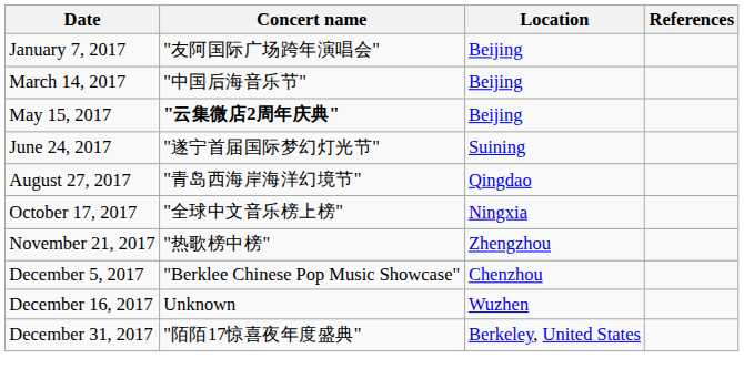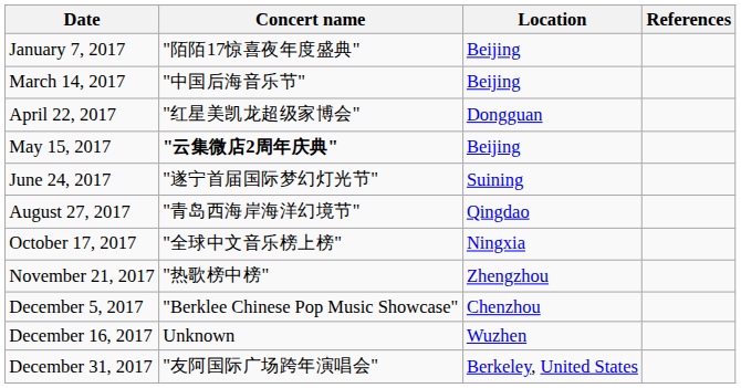January 7, 2017 | Concert name: "友阿国际广场跨年演唱会" -> "陌陌17惊喜夜年度盛典"
+ row: April 22, 2017 | "红星美凯龙超级家博会" | Dongguan
December 31, 2017 | Concert name: "陌陌17惊喜夜年度盛典" -> "友阿国际广场跨年演唱会"
